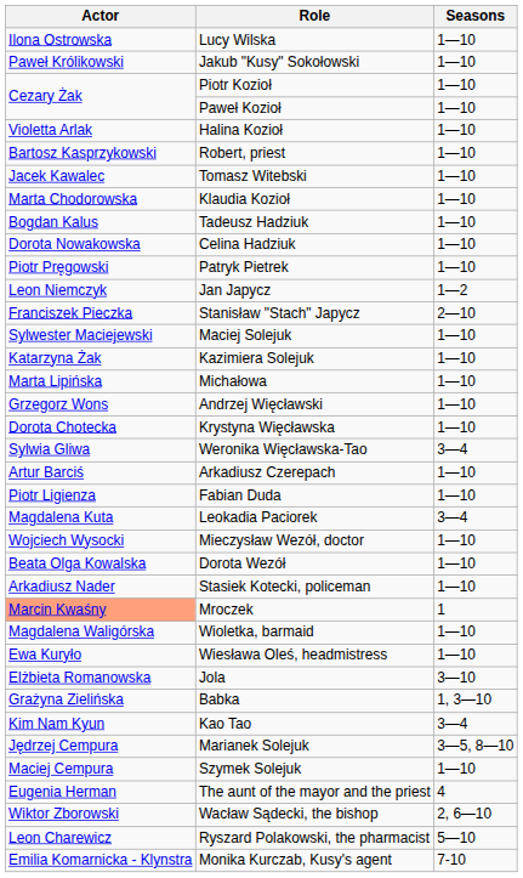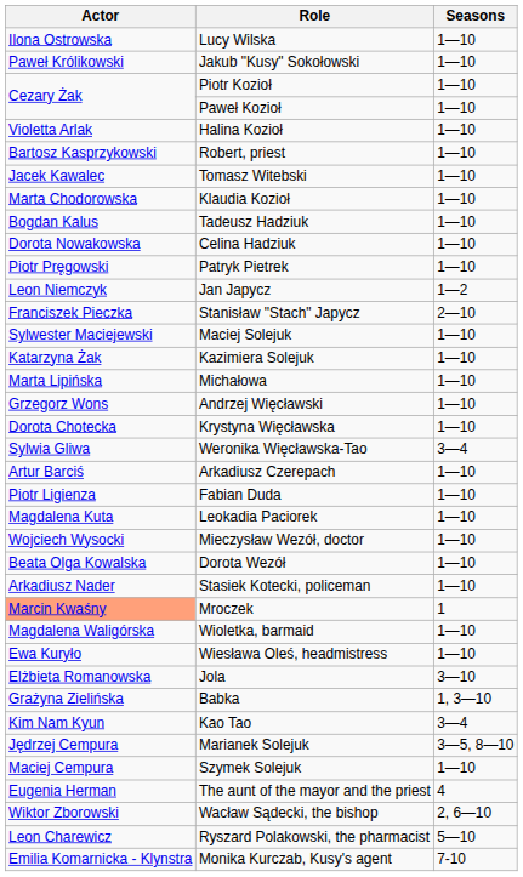Leokadia Paciorek | Seasons: 3—4 -> 1—10
